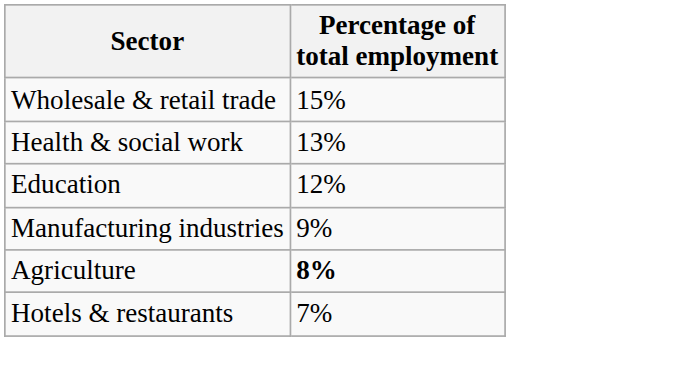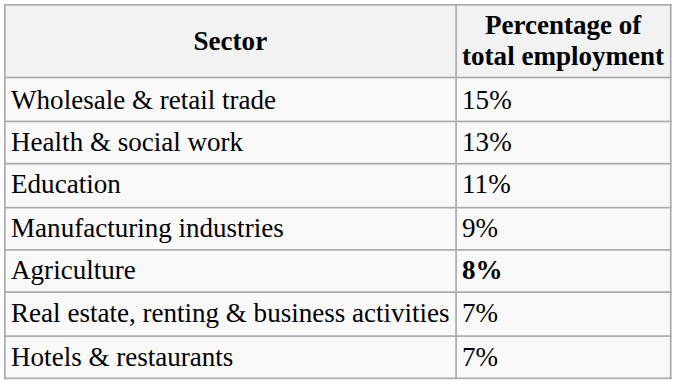Education | Percentage of total employment: 12% -> 11%
+ row: Real estate, renting & business activities | 7%
